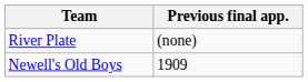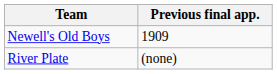rows swapped: River Plate <-> Newell's Old Boys
